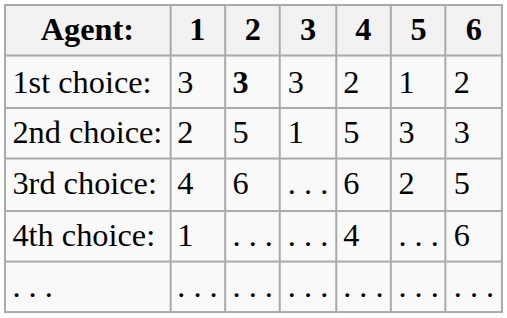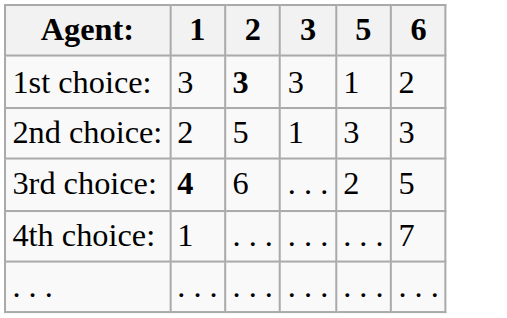- column: 4 | 2 | 5 | 6 | 4 | . . .
3rd choice: | 1: normal -> bold
4th choice: | 6: 6 -> 7
